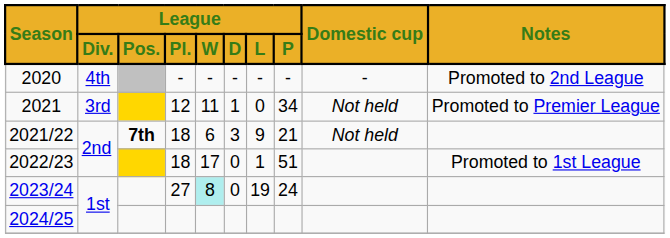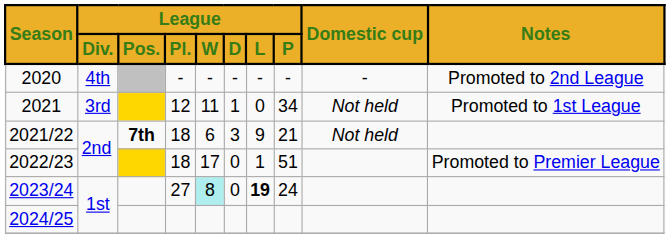2021 | Notes: Promoted to Premier League -> Promoted to 1st League
2022/23 | Notes: Promoted to 1st League -> Promoted to Premier League
2023/24 | League / L: normal -> bold
